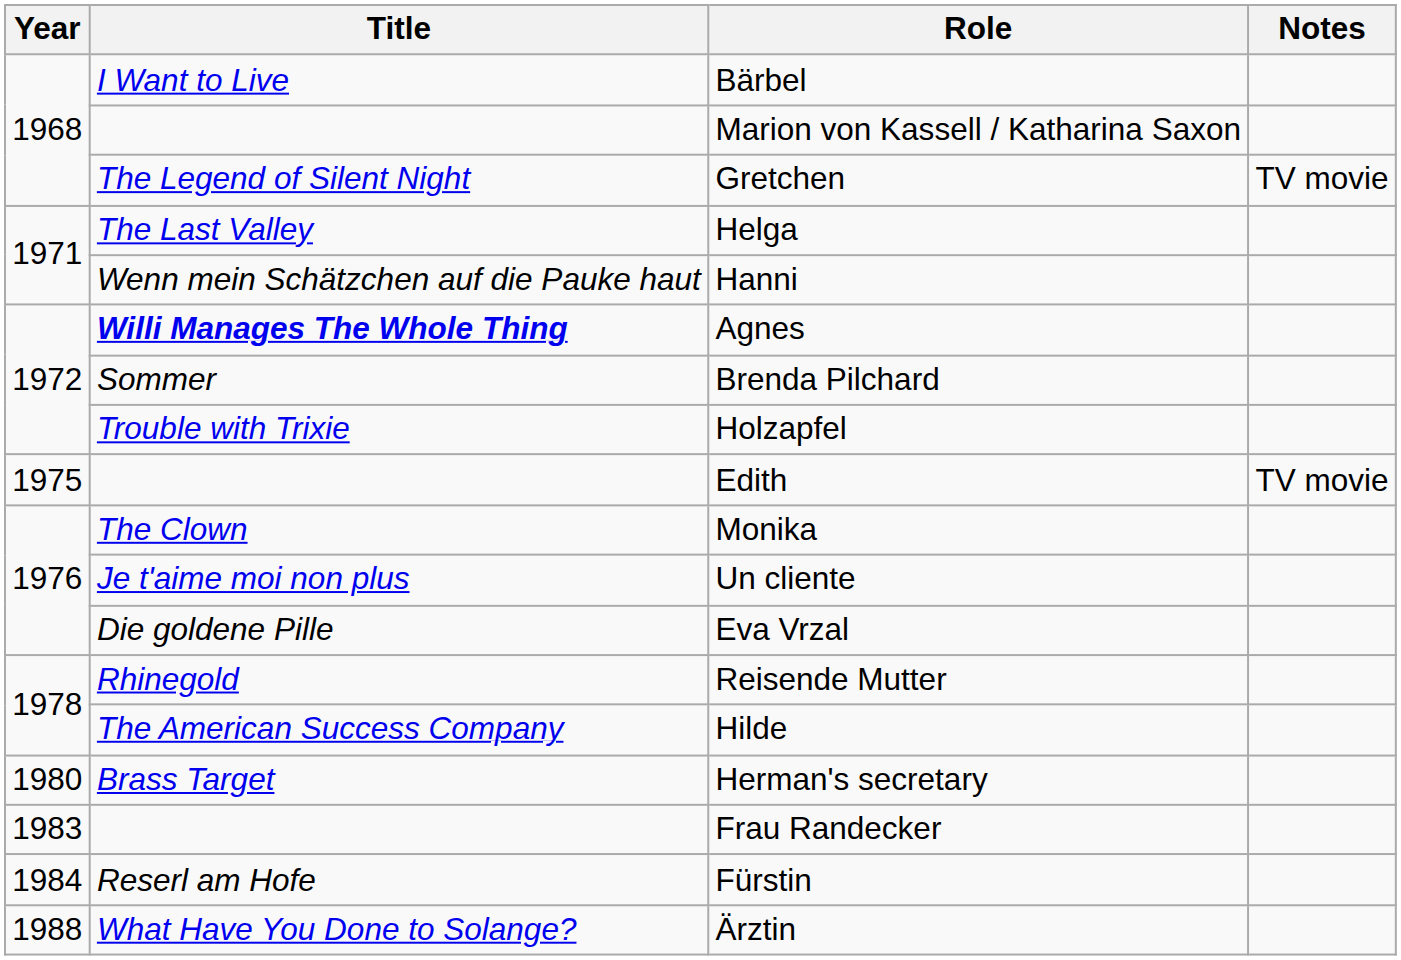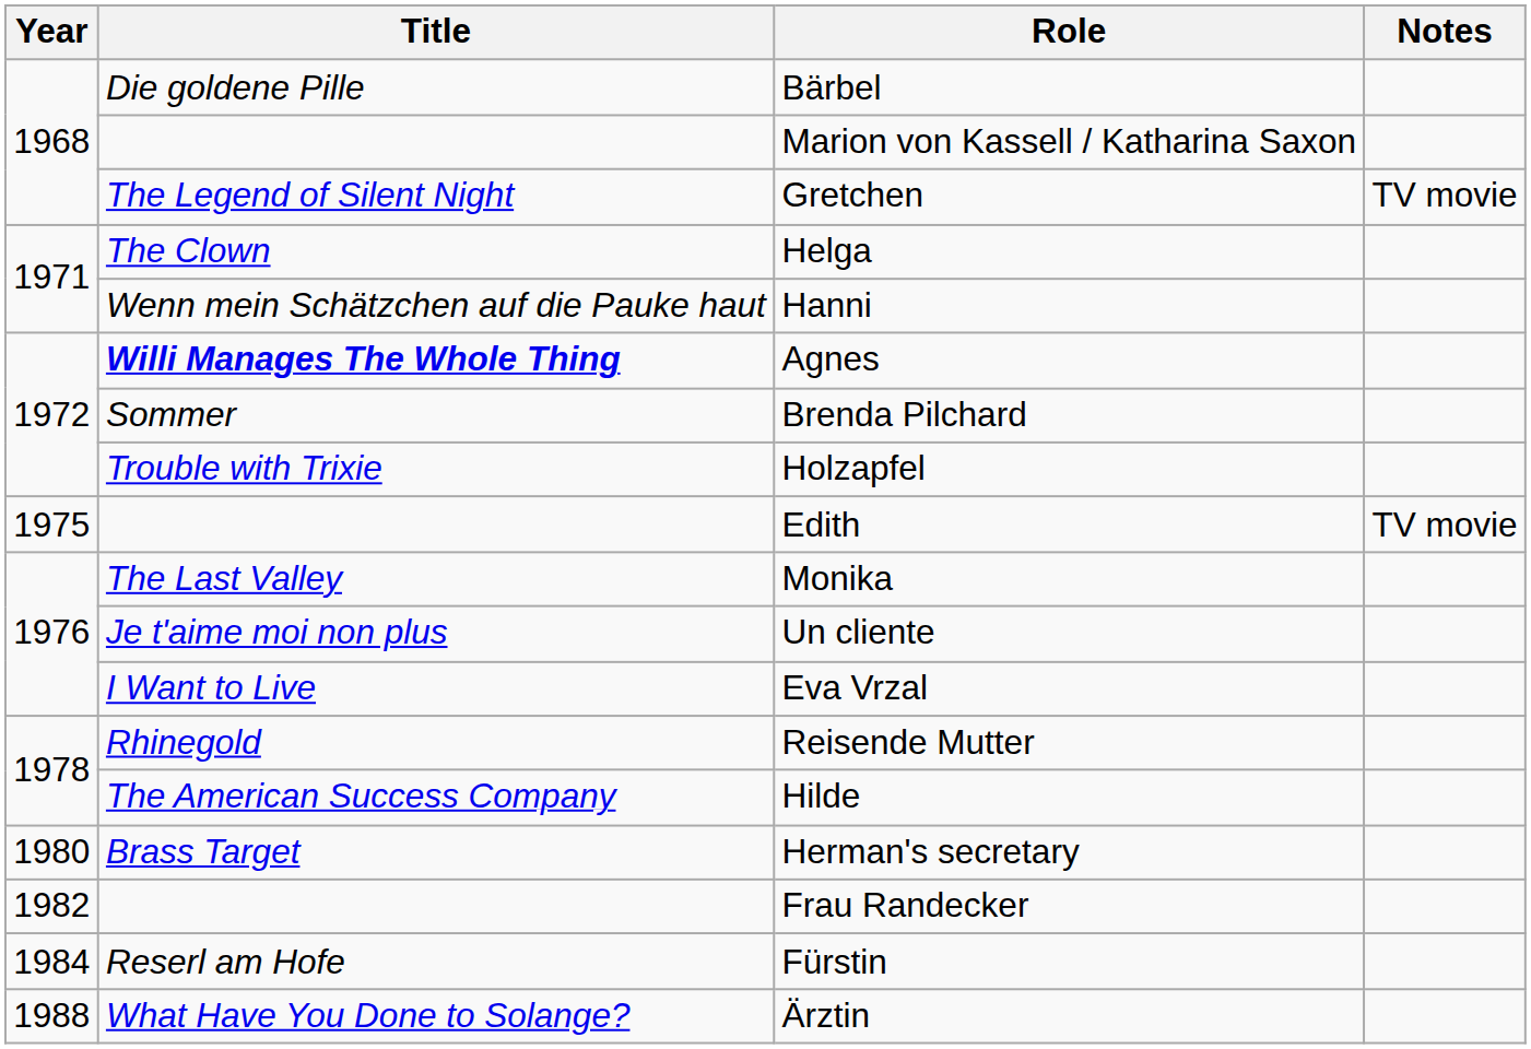Bärbel | Title: I Want to Live -> Die goldene Pille
Helga | Title: The Last Valley -> The Clown
Monika | Title: The Clown -> The Last Valley
Eva Vrzal | Title: Die goldene Pille -> I Want to Live
Frau Randecker | Year: 1983 -> 1982
